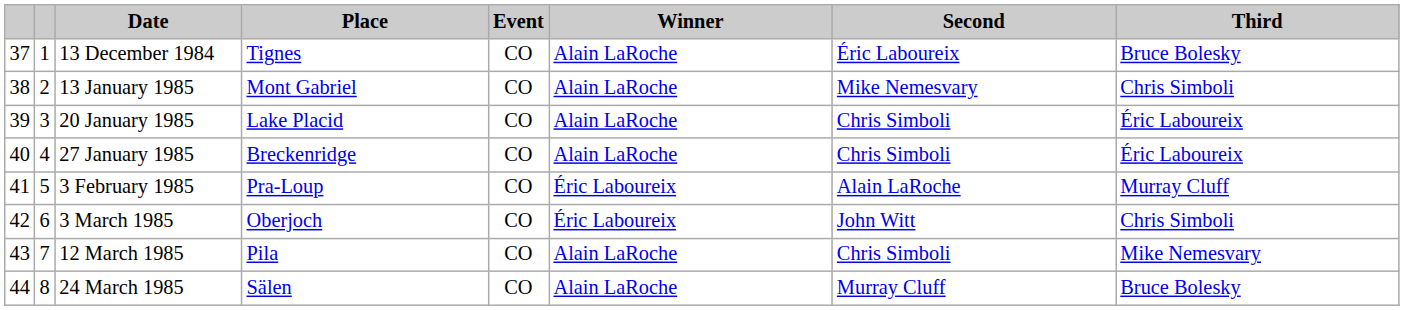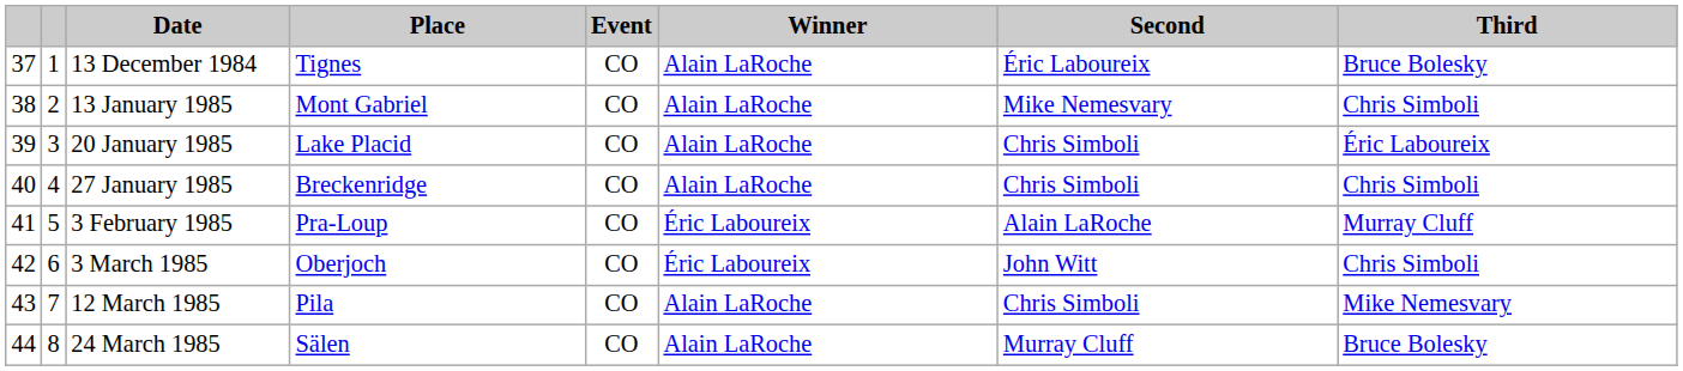27 January 1985 | Third: Éric Laboureix -> Chris Simboli
